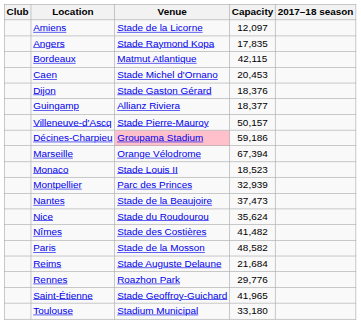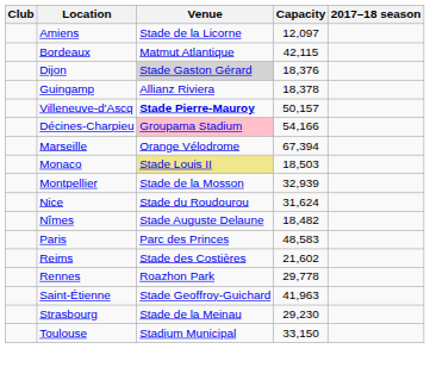- row: Angers | Stade Raymond Kopa | 17,835
- row: Caen | Stade Michel d'Ornano | 20,453
Dijon | Venue: no background -> lightgrey background
Guingamp | Capacity: 18,377 -> 18,378
Villeneuve-d'Ascq | Venue: normal -> bold
Décines-Charpieu | Capacity: 59,186 -> 54,166
Monaco | Venue: no background -> khaki background
Monaco | Capacity: 18,523 -> 18,503
Montpellier | Venue: Parc des Princes -> Stade de la Mosson
- row: Nantes | Stade de la Beaujoire | 37,473
Nice | Capacity: 35,624 -> 31,624
Nîmes | Venue: Stade des Costières -> Stade Auguste Delaune
Nîmes | Capacity: 41,482 -> 18,482
Paris | Venue: Stade de la Mosson -> Parc des Princes
Paris | Capacity: 48,582 -> 48,583
Reims | Venue: Stade Auguste Delaune -> Stade des Costières
Reims | Capacity: 21,684 -> 21,602
Rennes | Capacity: 29,776 -> 29,778
Saint-Étienne | Capacity: 41,965 -> 41,963
+ row: Strasbourg | Stade de la Meinau | 29,230
Toulouse | Capacity: 33,180 -> 33,150
